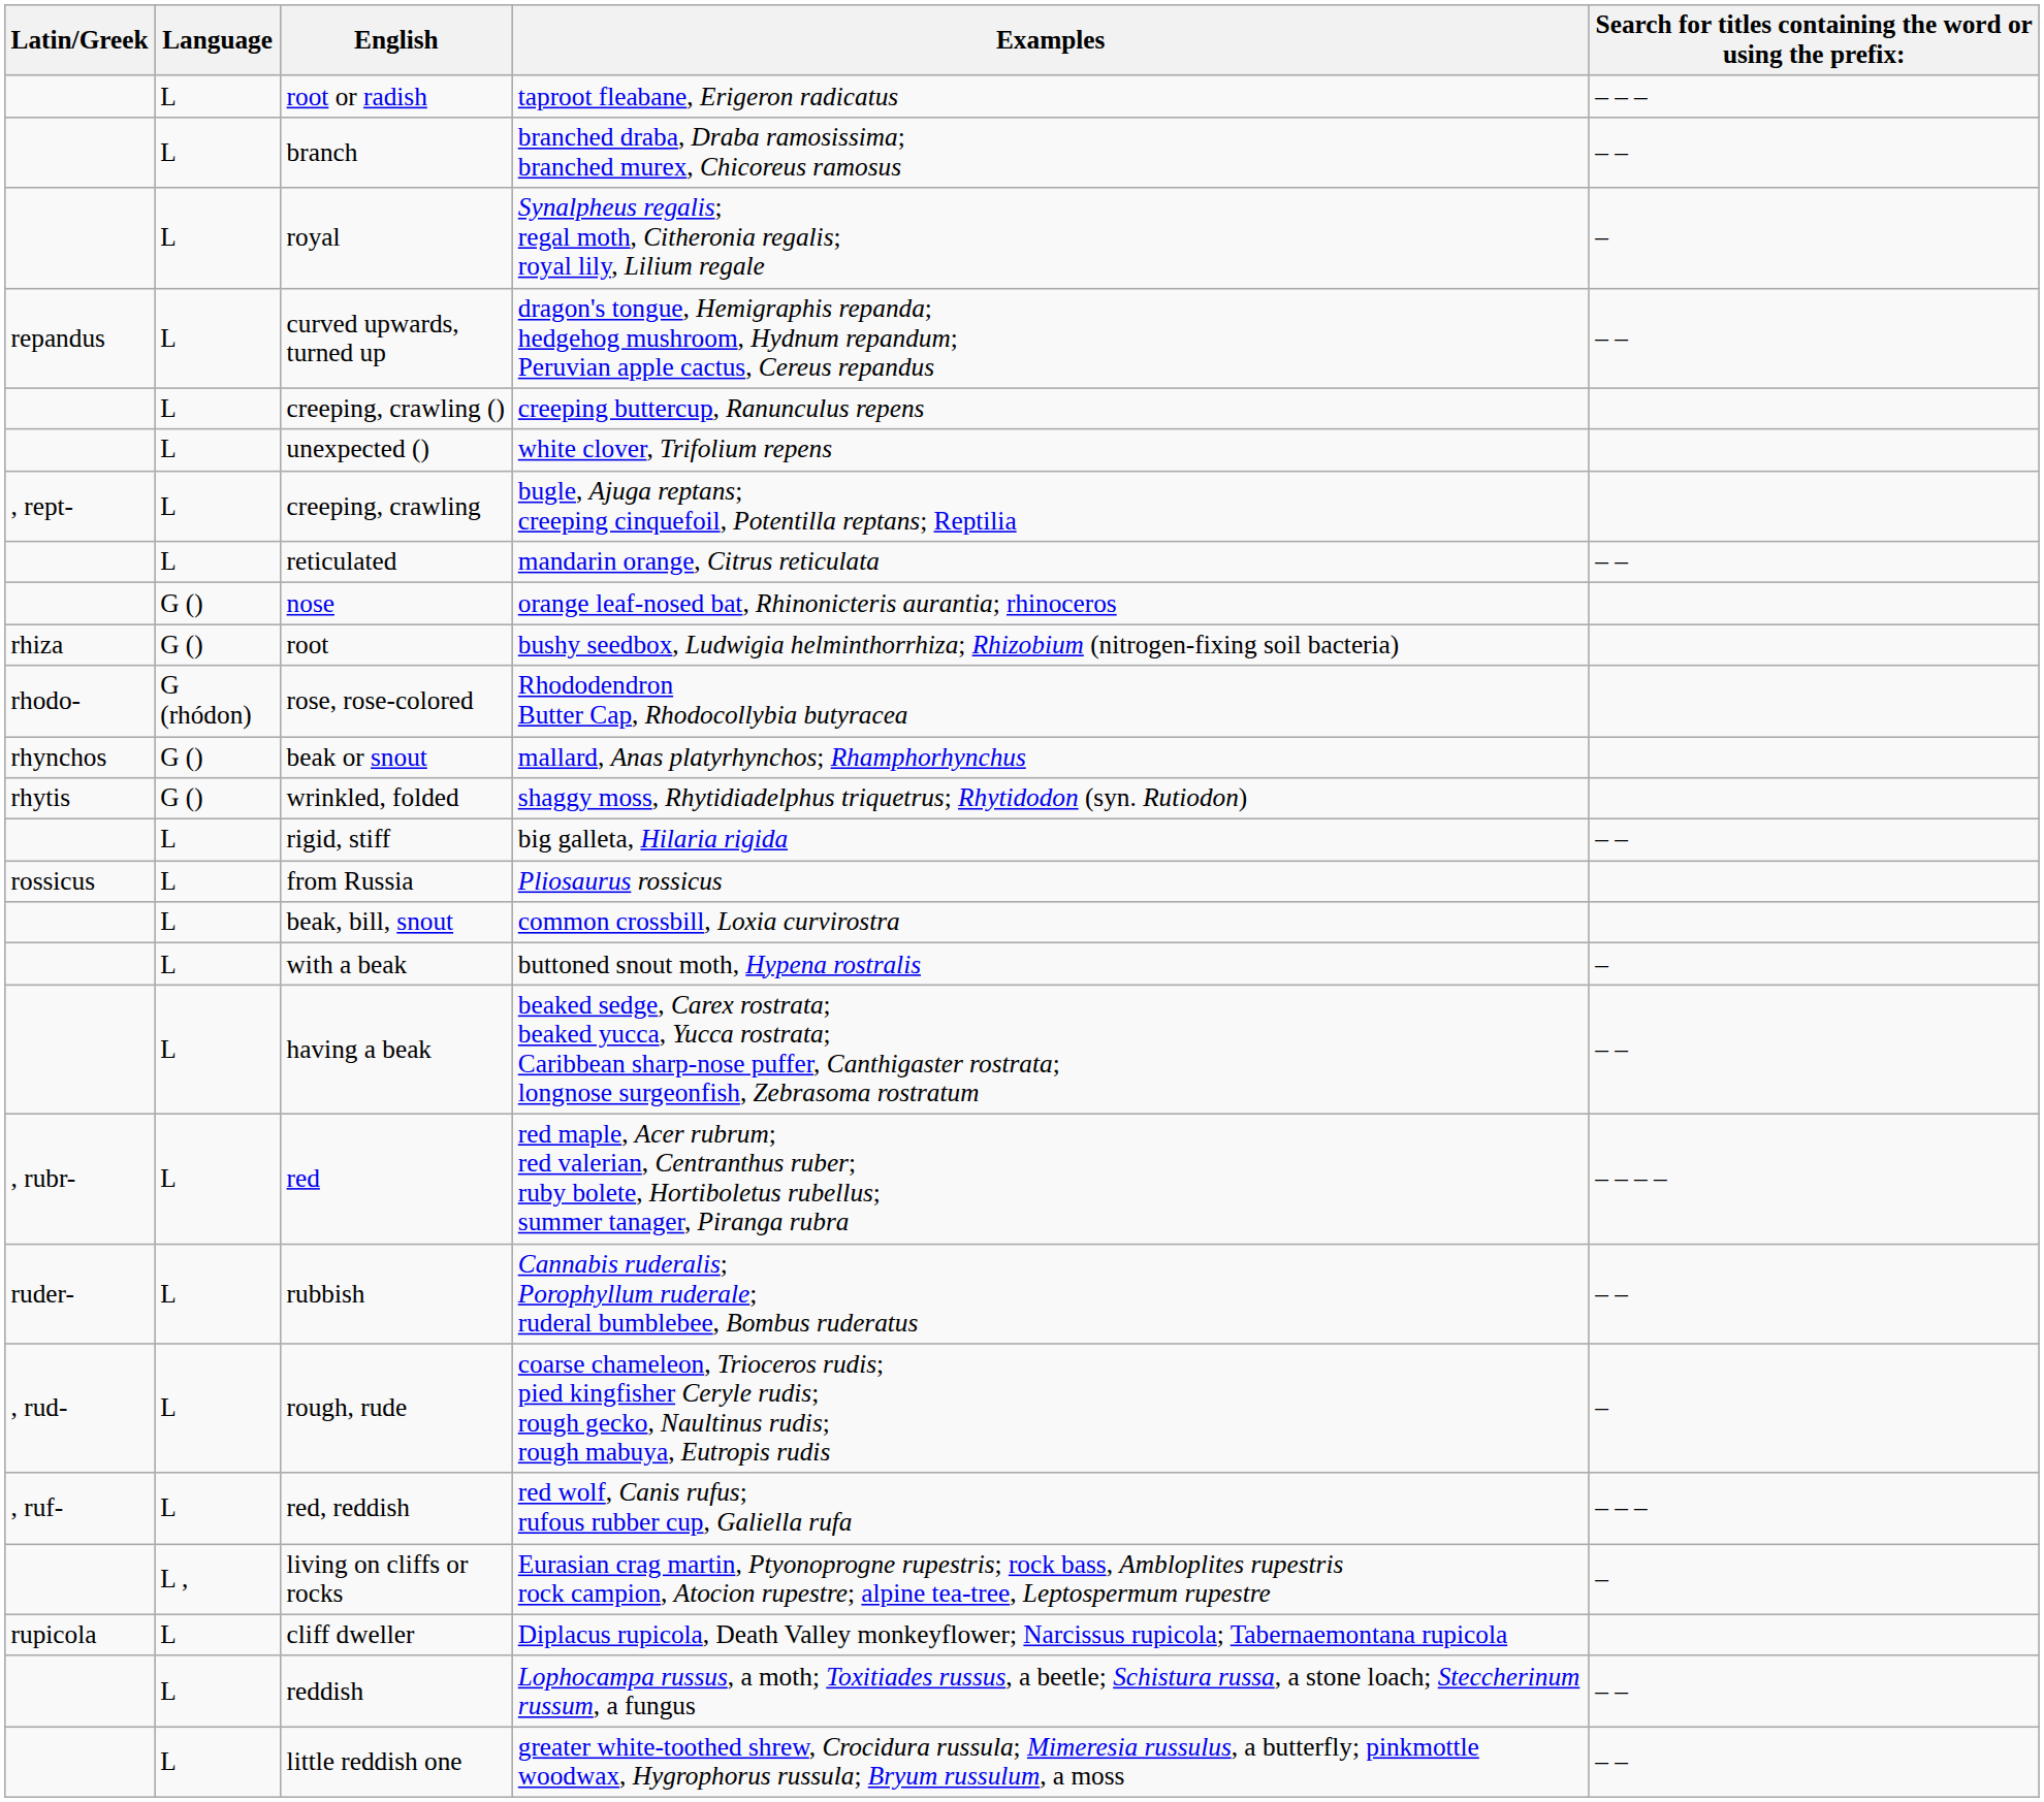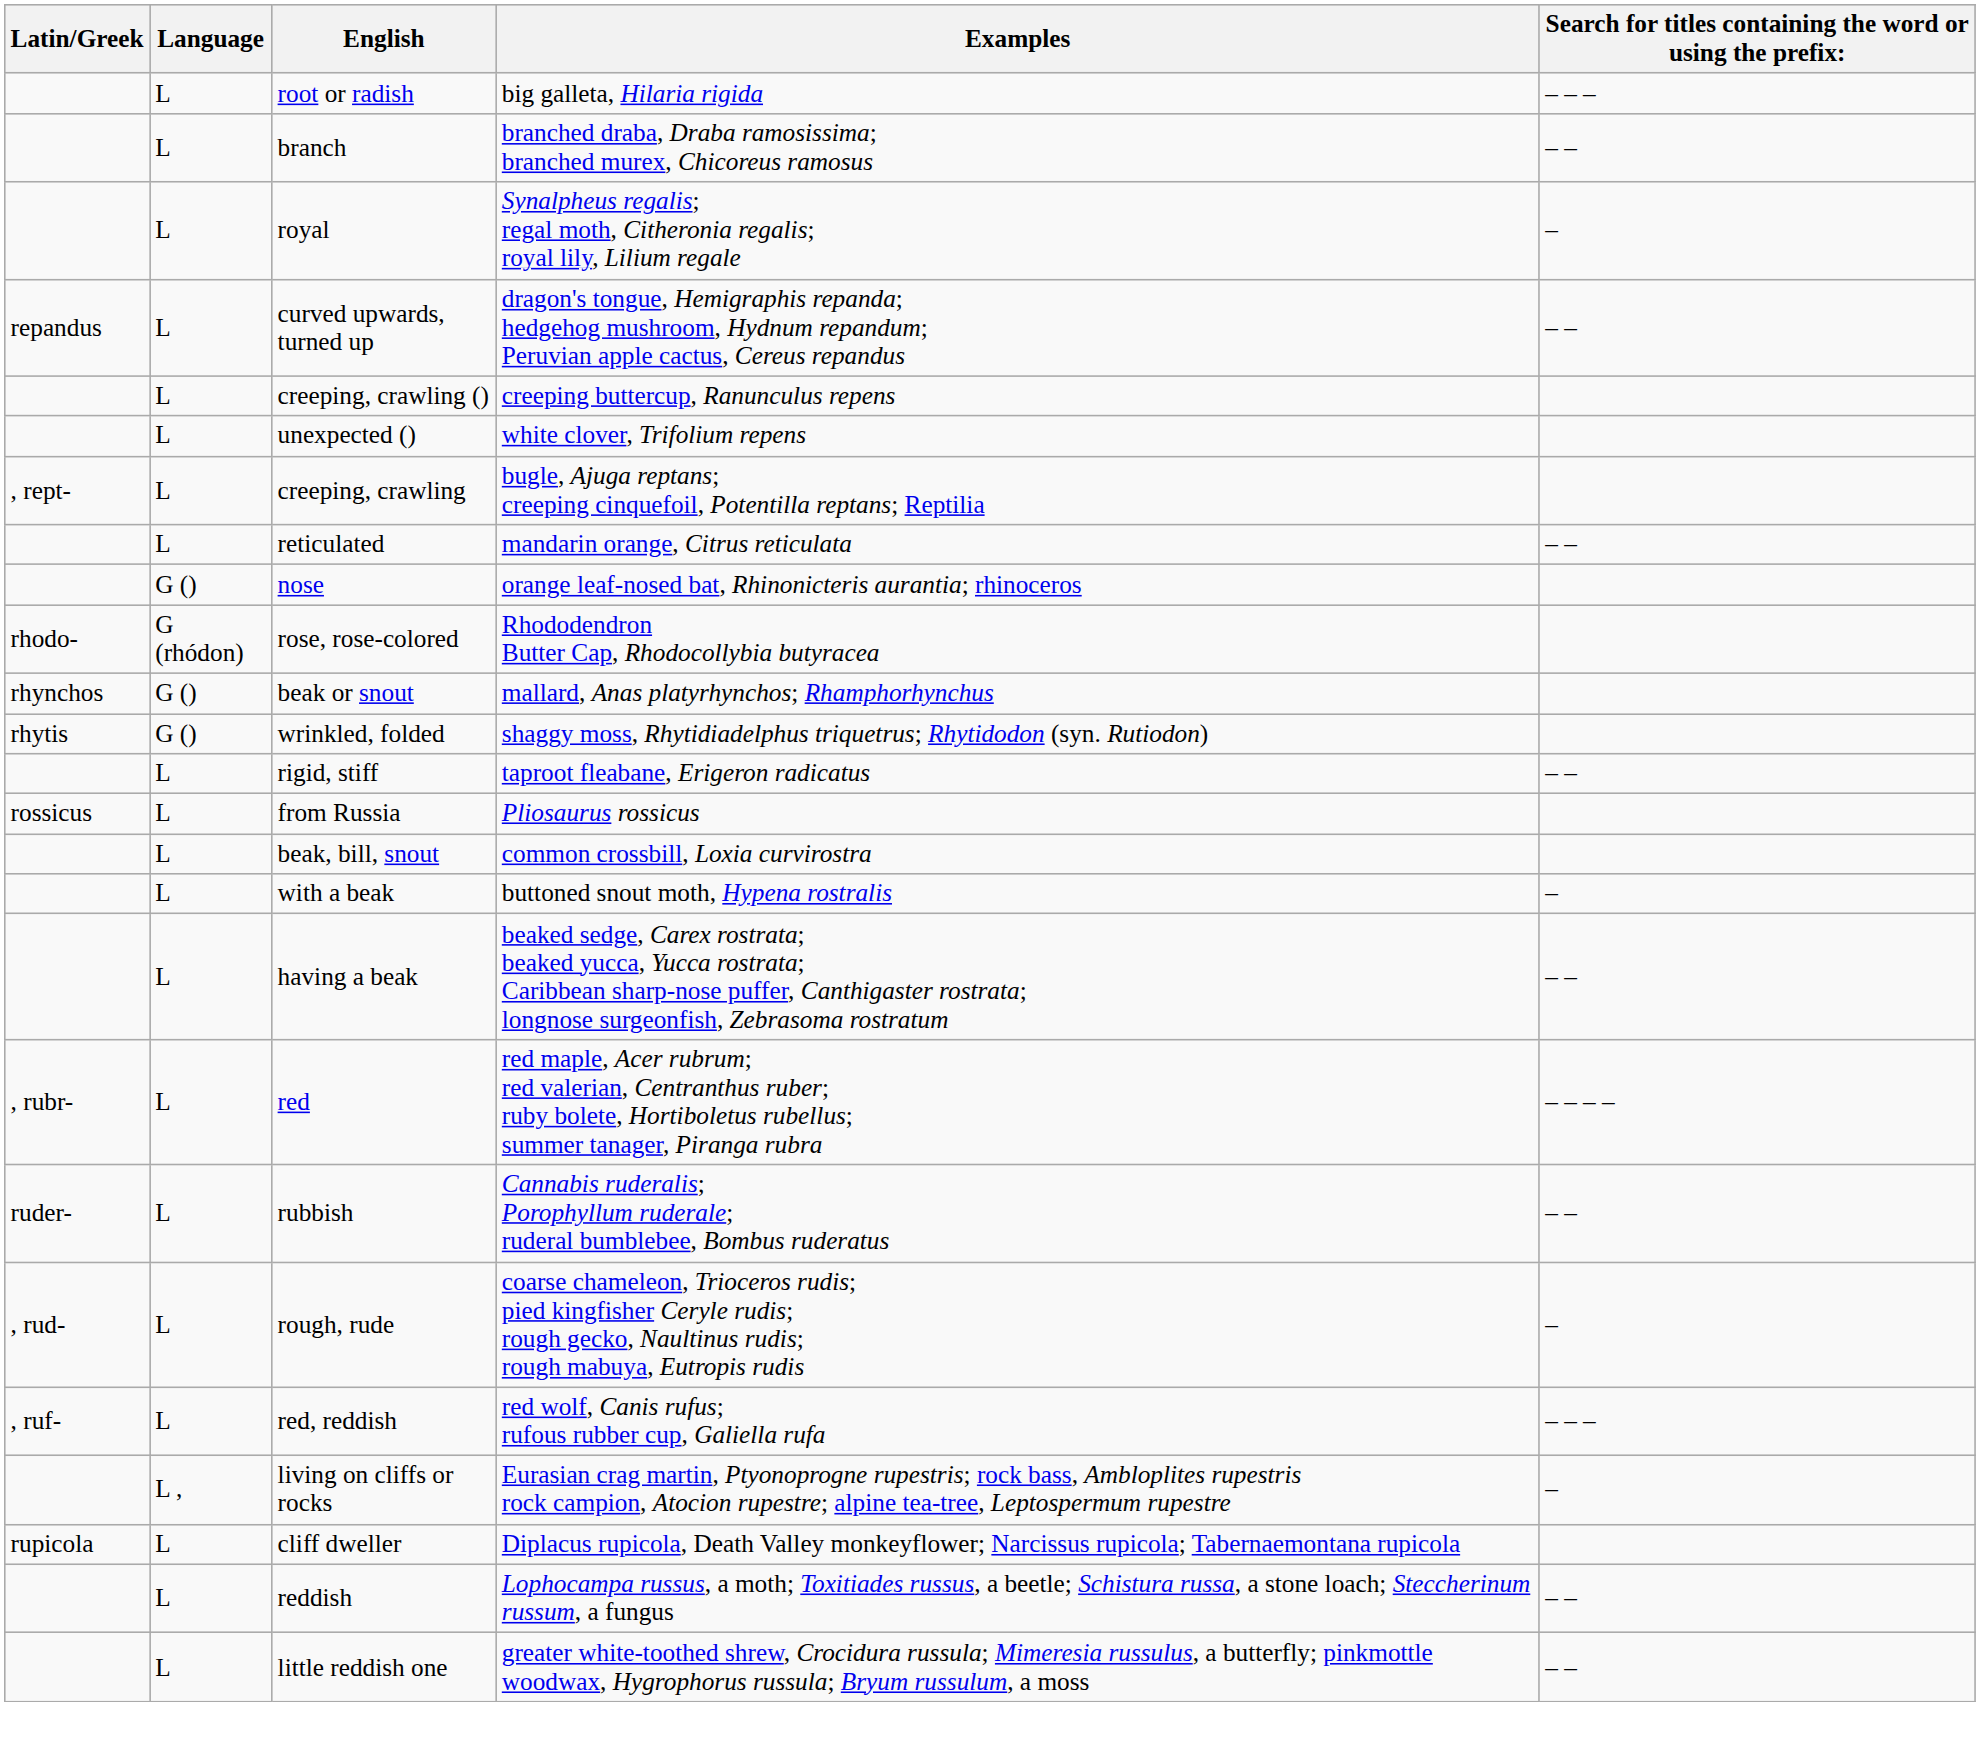root or radish | Examples: taproot fleabane, Erigeron radicatus -> big galleta, Hilaria rigida
- row: rhiza | G () | root | bushy seedbox, Ludwigia helminthorrhiza; Rhizobium (nitrogen-fixing soil bacteria)
rigid, stiff | Examples: big galleta, Hilaria rigida -> taproot fleabane, Erigeron radicatus
